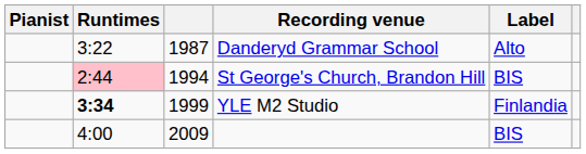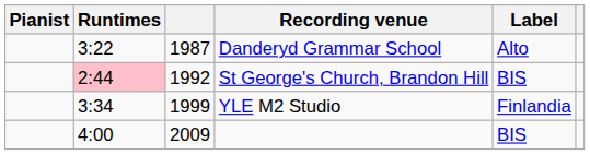St George's Church, Brandon Hill | column 3: 1994 -> 1992
YLE M2 Studio | Runtimes: bold -> normal
